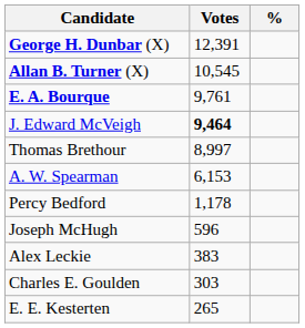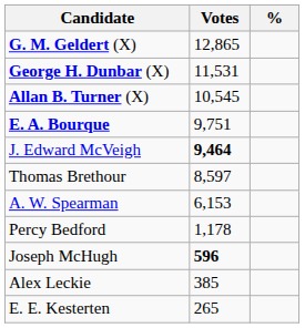+ row: G. M. Geldert (X) | 12,865
George H. Dunbar (X) | Votes: 12,391 -> 11,531
E. A. Bourque | Votes: 9,761 -> 9,751
Thomas Brethour | Votes: 8,997 -> 8,597
Joseph McHugh | Votes: normal -> bold
Alex Leckie | Votes: 383 -> 385
- row: Charles E. Goulden | 303
